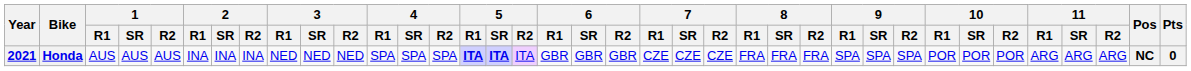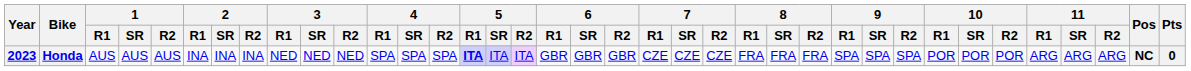Honda | Year: 2021 -> 2023
Honda | 5 / SR: bold -> normal
